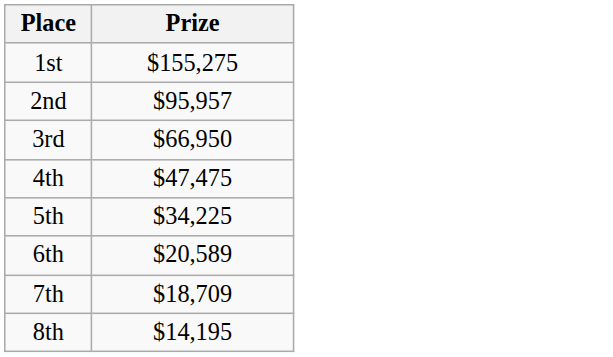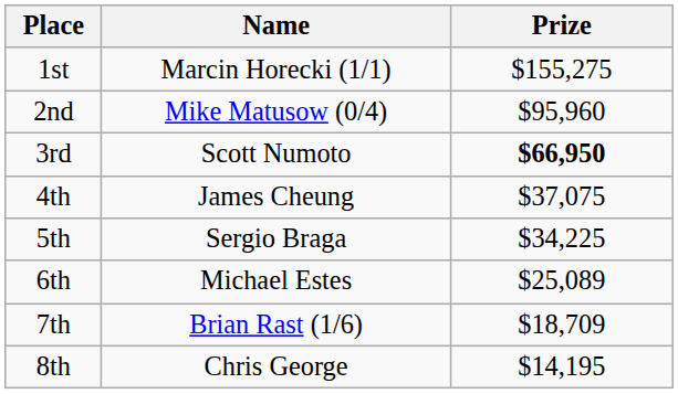+ column: Name | Marcin Horecki (1/1) | Mike Matusow (0/4) | Scott Numoto | James Cheung | Sergio Braga | Michael Estes | Brian Rast (1/6) | Chris George
2nd | Prize: $95,957 -> $95,960
3rd | Prize: normal -> bold
4th | Prize: $47,475 -> $37,075
6th | Prize: $20,589 -> $25,089
